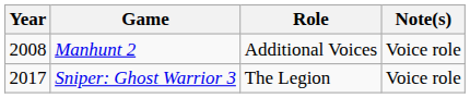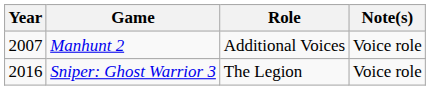Manhunt 2 | Year: 2008 -> 2007
Sniper: Ghost Warrior 3 | Year: 2017 -> 2016
